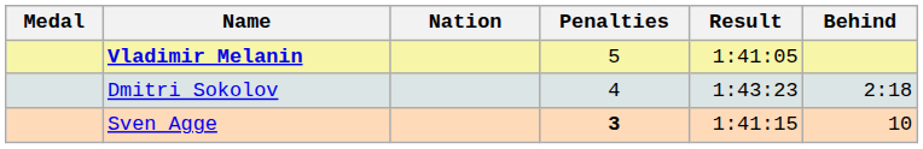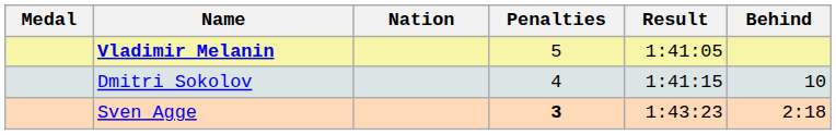Dmitri Sokolov | Result: 1:43:23 -> 1:41:15
Dmitri Sokolov | Behind: 2:18 -> 10
Sven Agge | Result: 1:41:15 -> 1:43:23
Sven Agge | Behind: 10 -> 2:18
